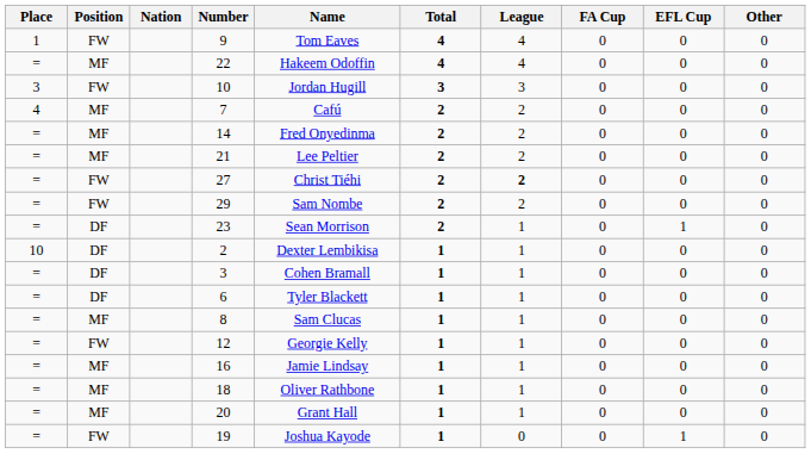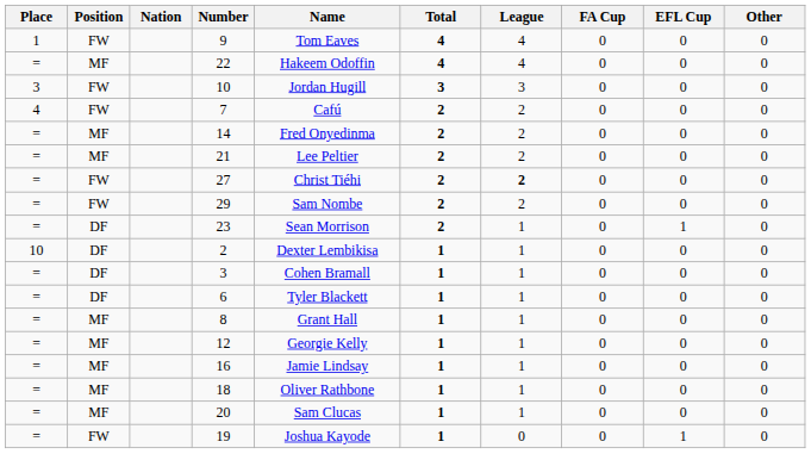7 | Position: MF -> FW
8 | Name: Sam Clucas -> Grant Hall
12 | Position: FW -> MF
20 | Name: Grant Hall -> Sam Clucas
